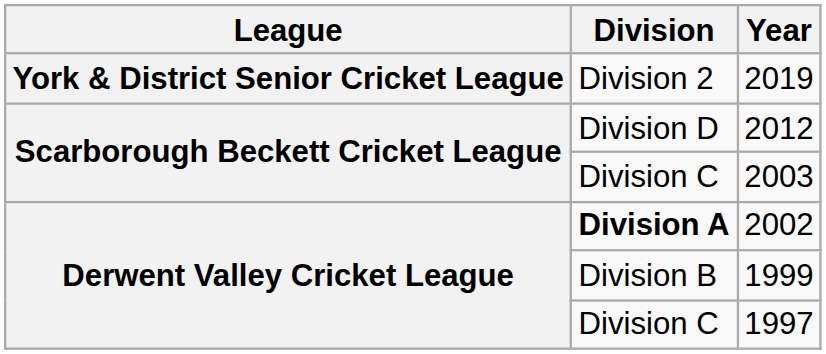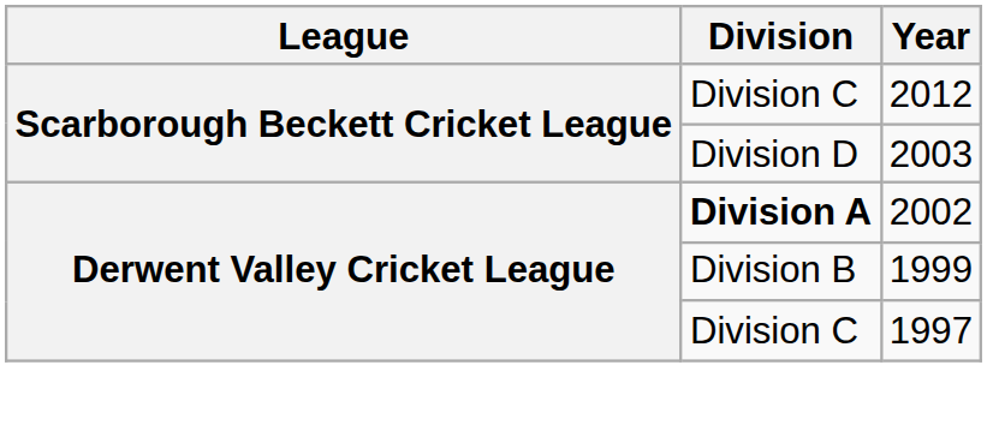- row: York & District Senior Cricket League | Division 2 | 2019
2012 | Division: Division D -> Division C
2003 | Division: Division C -> Division D
